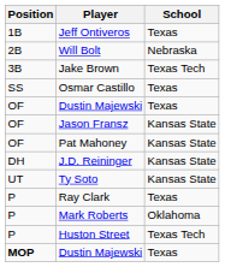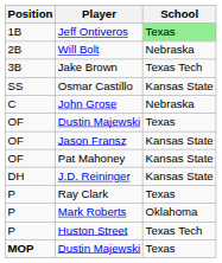Jeff Ontiveros | School: no background -> lightgreen background
Osmar Castillo | School: Texas -> Kansas State
+ row: C | John Grose | Nebraska
- row: UT | Ty Soto | Kansas State
